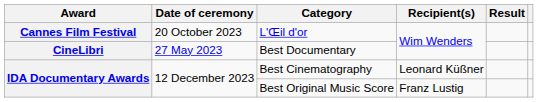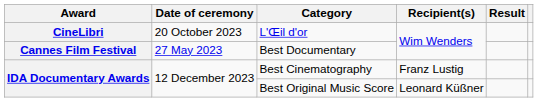L'Œil d'or | Award: Cannes Film Festival -> CineLibri
Best Documentary | Award: CineLibri -> Cannes Film Festival
Best Cinematography | Recipient(s): Leonard Küßner -> Franz Lustig
Best Original Music Score | Recipient(s): Franz Lustig -> Leonard Küßner
